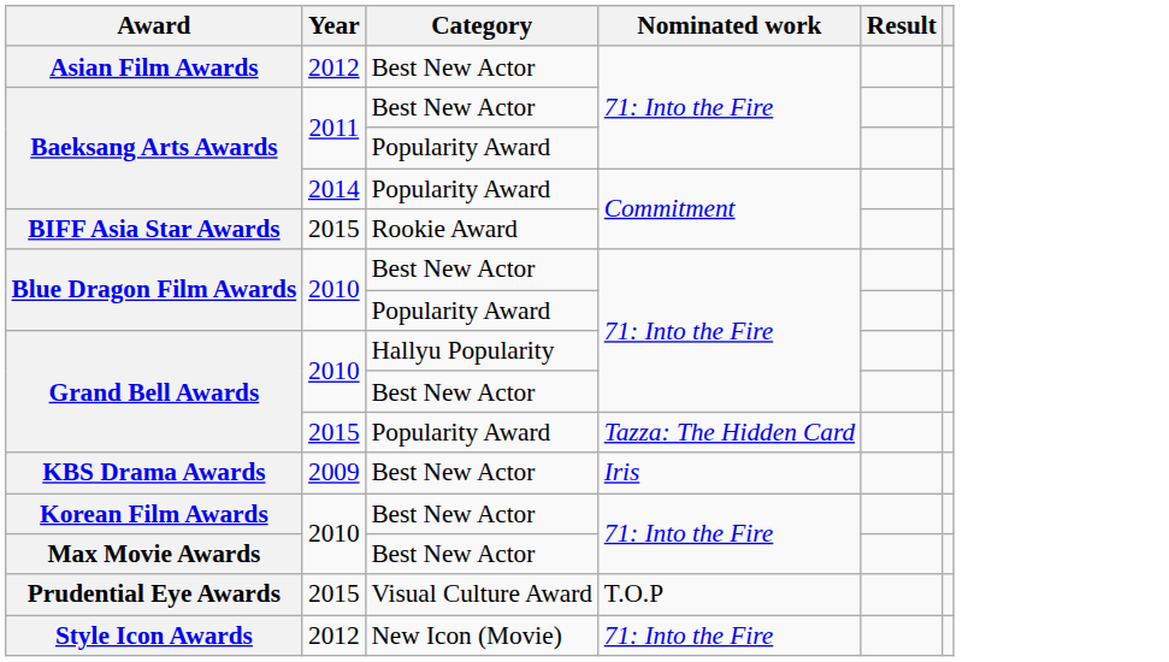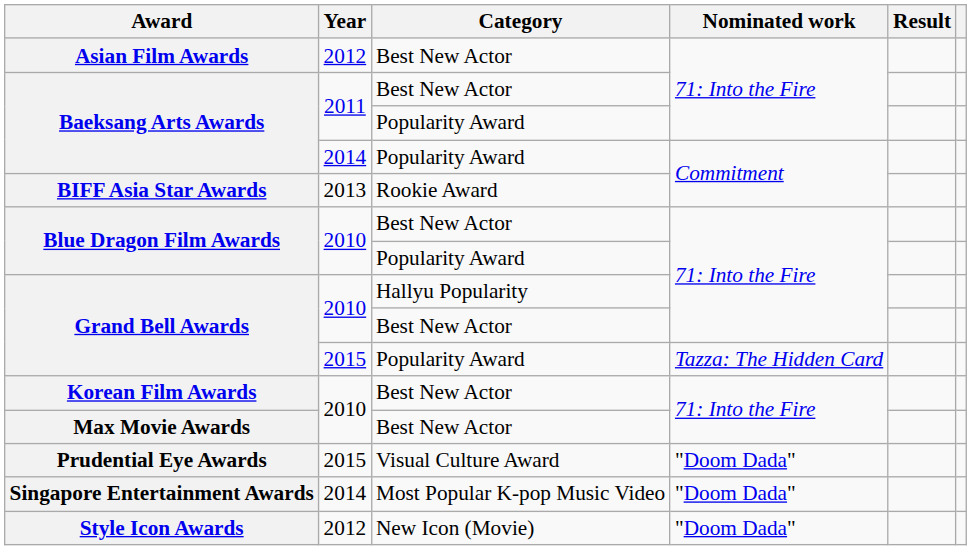BIFF Asia Star Awards | Year: 2015 -> 2013
- row: KBS Drama Awards | 2009 | Best New Actor | Iris
Prudential Eye Awards | Nominated work: T.O.P -> "Doom Dada"
+ row: Singapore Entertainment Awards | 2014 | Most Popular K-pop Music Video | "Doom Dada"
Style Icon Awards | Nominated work: 71: Into the Fire -> "Doom Dada"
